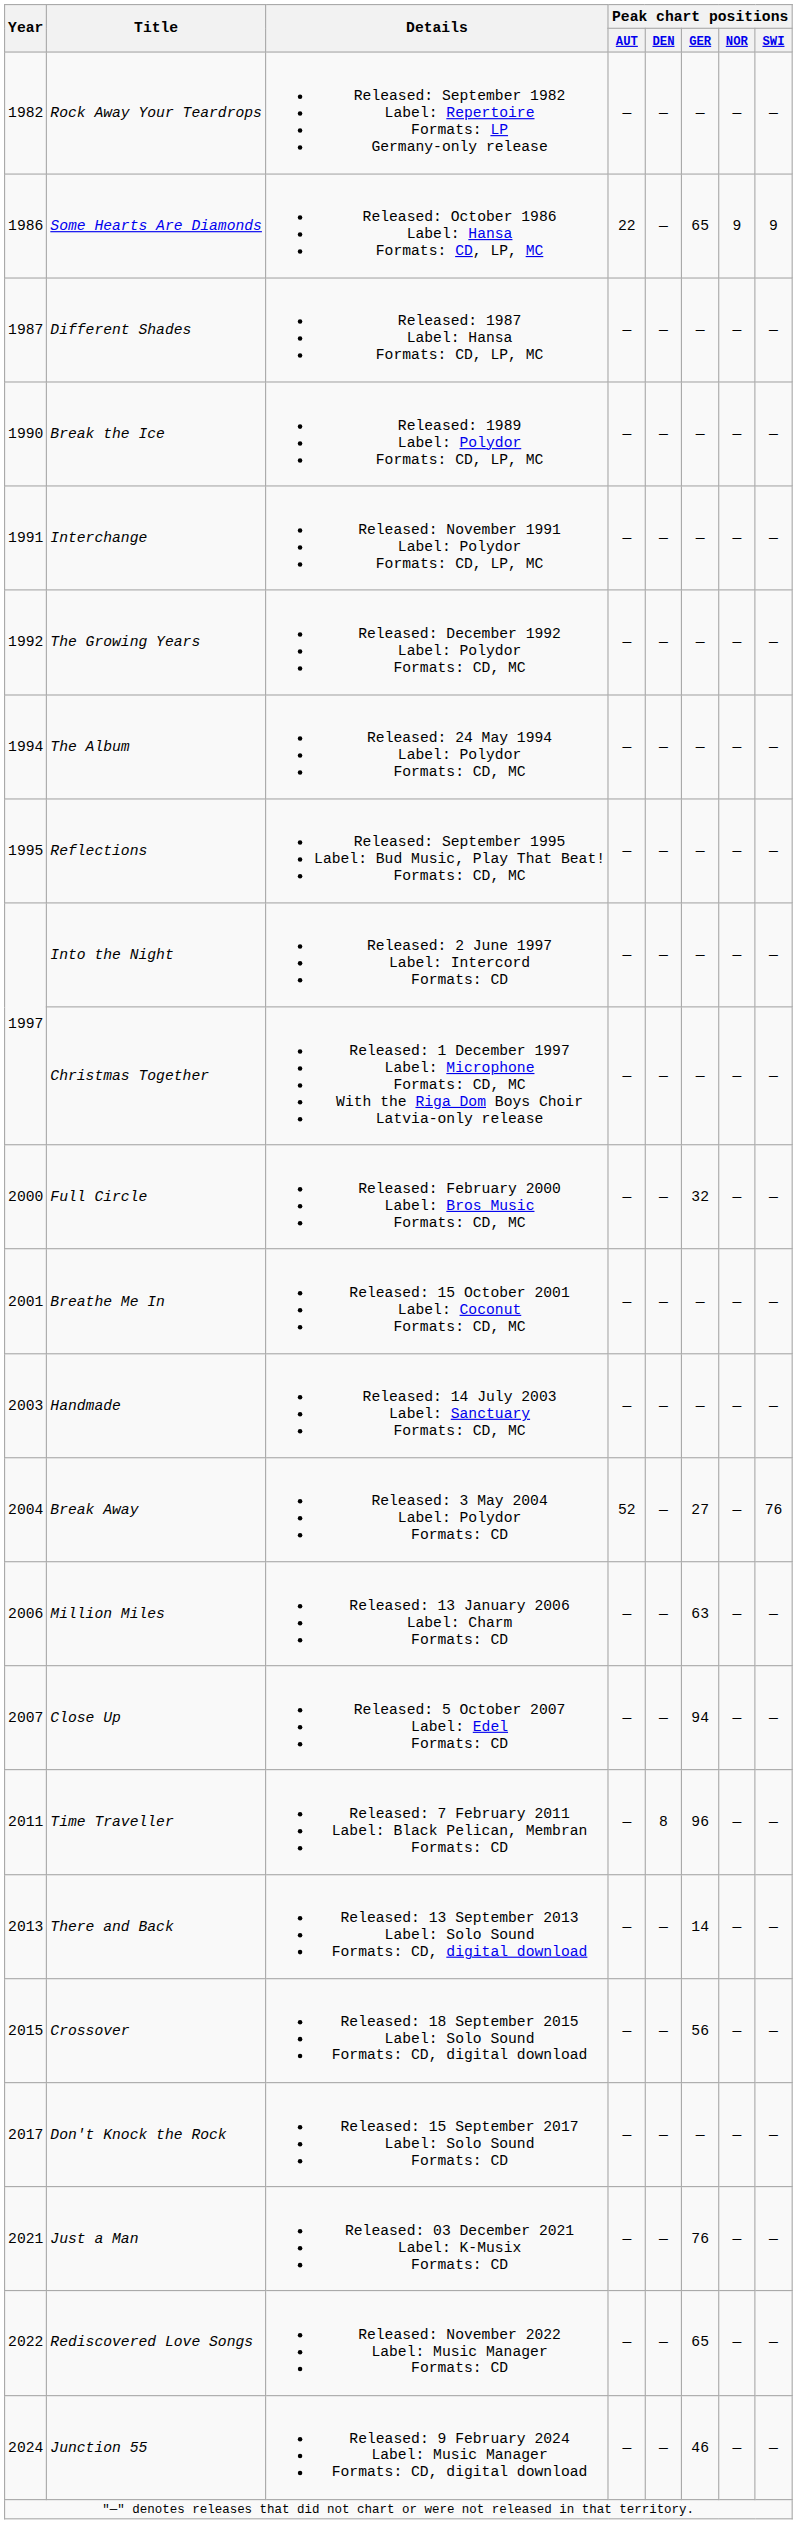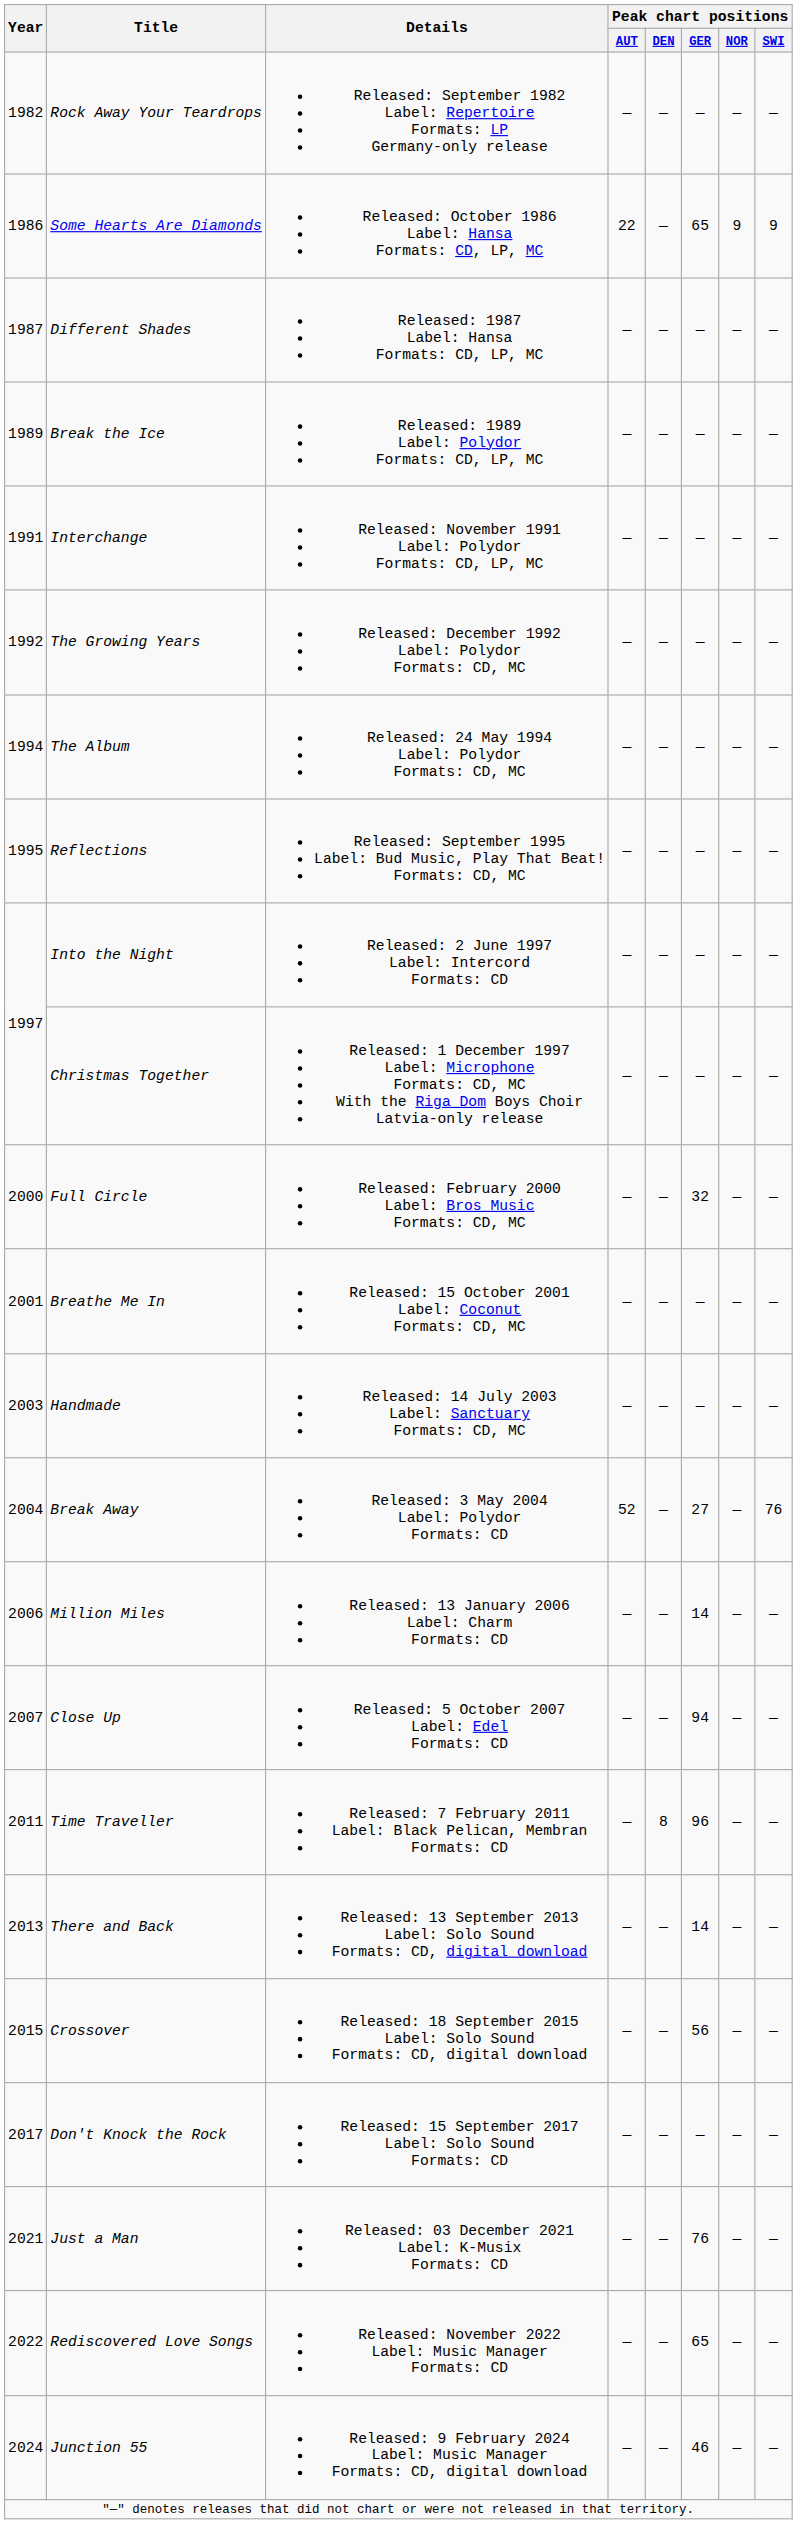Break the Ice | Year: 1990 -> 1989
Million Miles | Peak chart positions / GER: 63 -> 14
